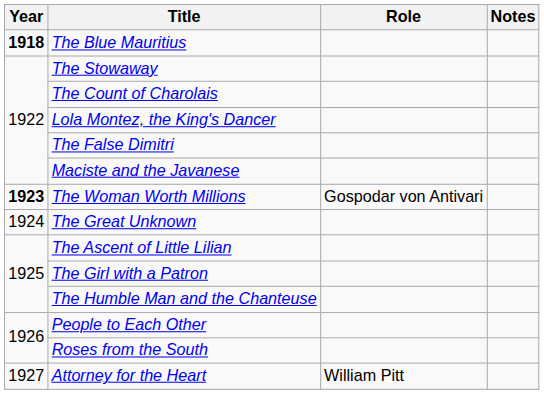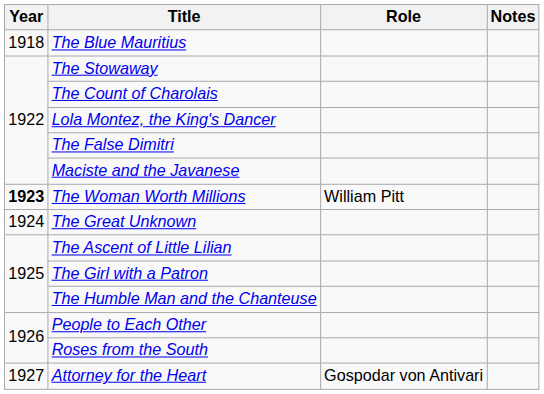The Blue Mauritius | Year: bold -> normal
The Woman Worth Millions | Role: Gospodar von Antivari -> William Pitt
Attorney for the Heart | Role: William Pitt -> Gospodar von Antivari
